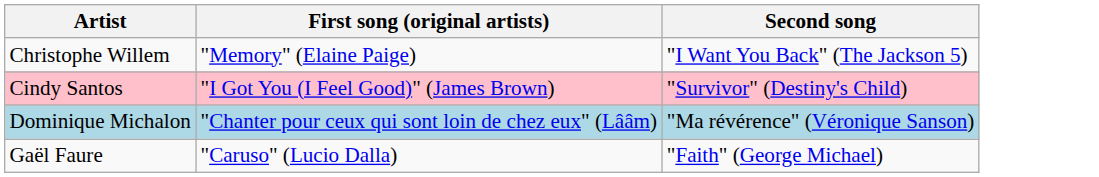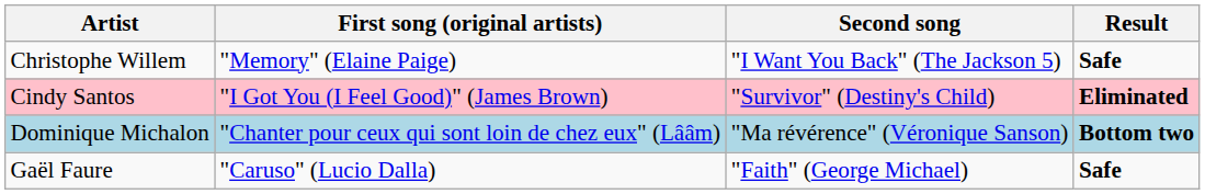+ column: Result | Safe | Eliminated | Bottom two | Safe
